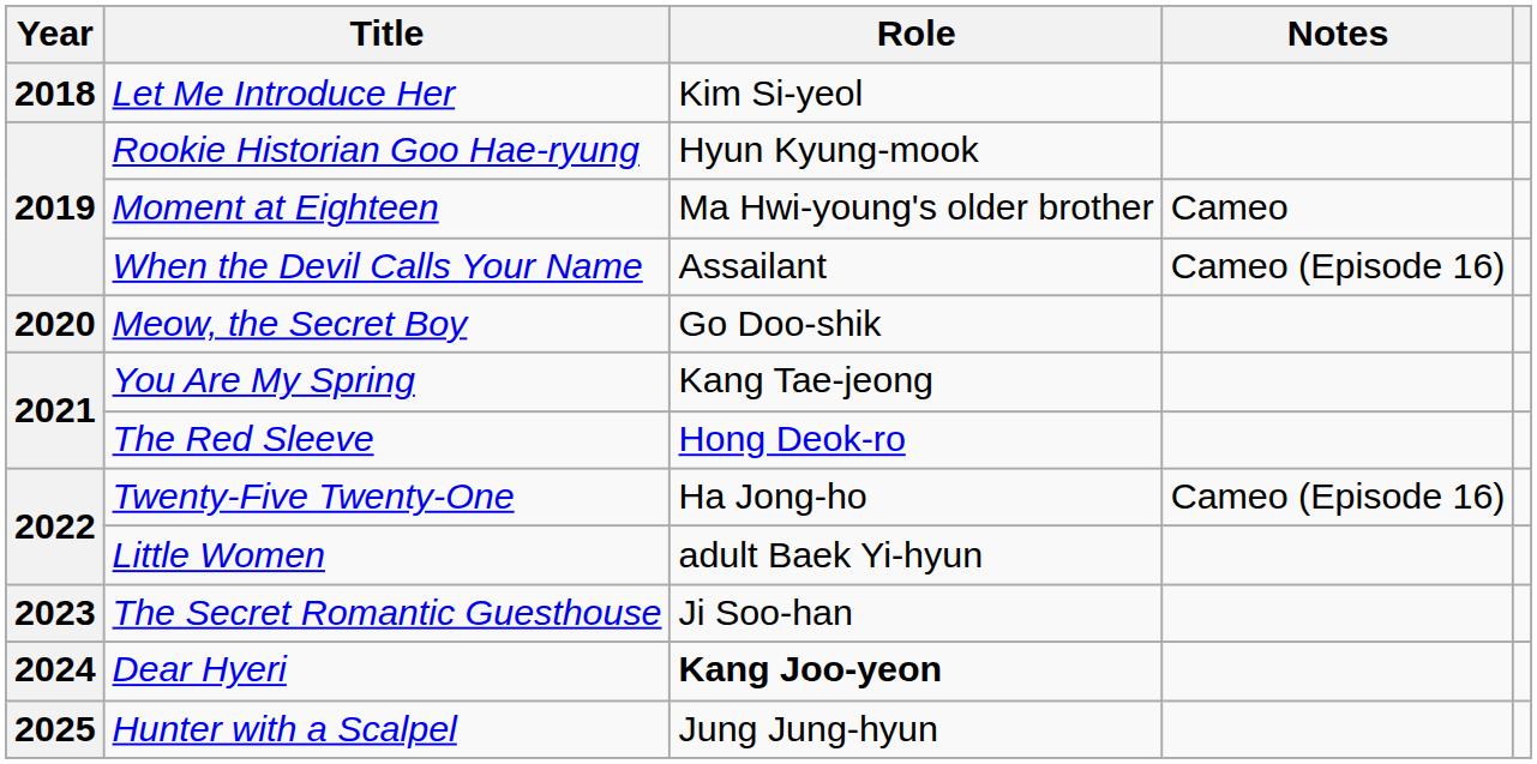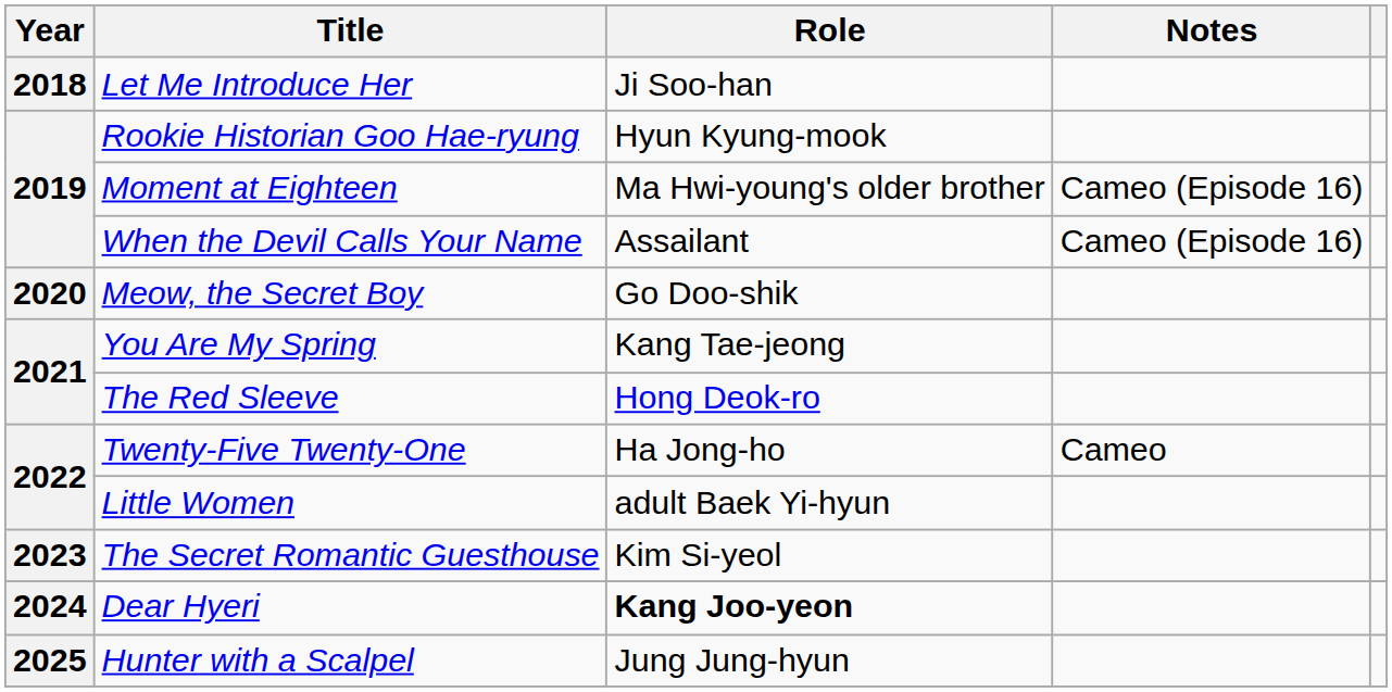Let Me Introduce Her | Role: Kim Si-yeol -> Ji Soo-han
Moment at Eighteen | Notes: Cameo -> Cameo (Episode 16)
Twenty-Five Twenty-One | Notes: Cameo (Episode 16) -> Cameo
The Secret Romantic Guesthouse | Role: Ji Soo-han -> Kim Si-yeol
